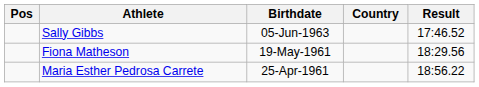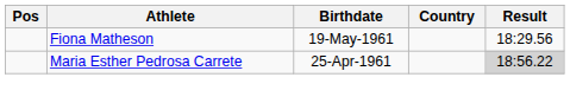- row: Sally Gibbs | 05-Jun-1963 | 17:46.52
Maria Esther Pedrosa Carrete | Result: no background -> lightgrey background
